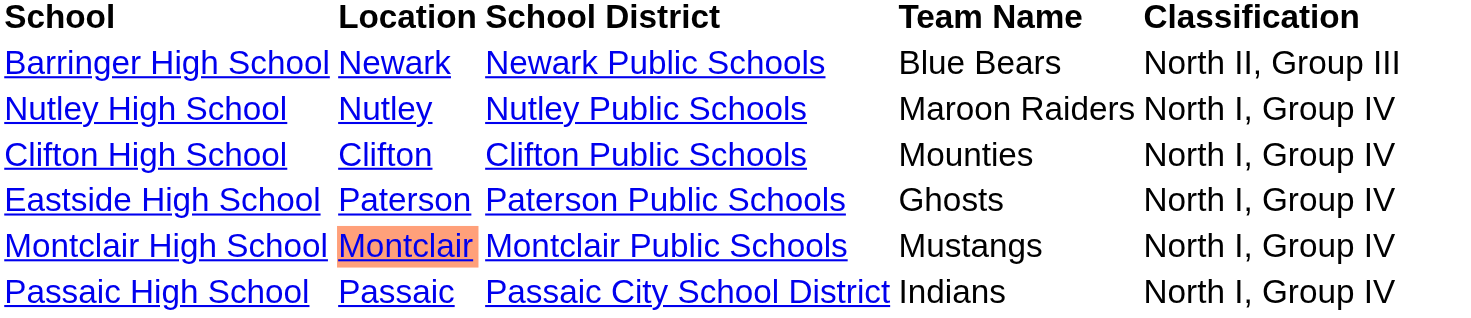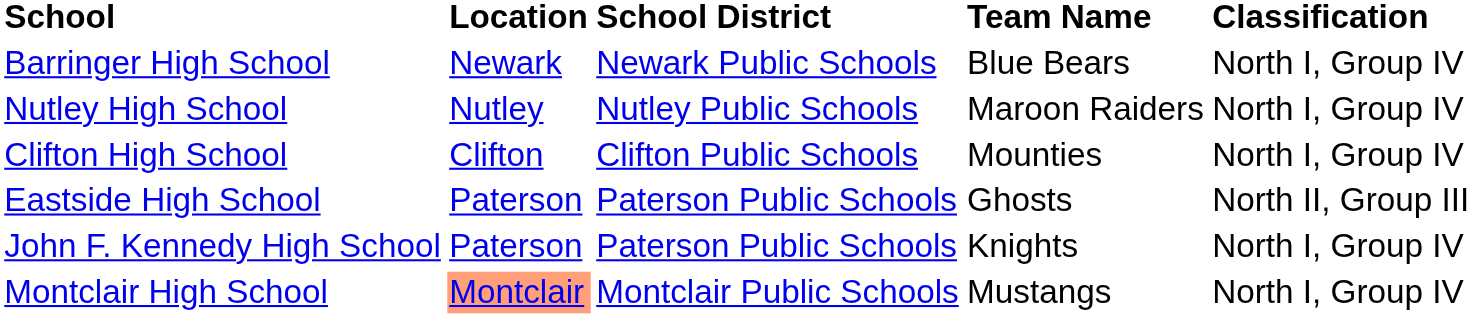Barringer High School | Classification: North II, Group III -> North I, Group IV
Eastside High School | Classification: North I, Group IV -> North II, Group III
+ row: John F. Kennedy High School | Paterson | Paterson Public Schools | Knights | North I, Group IV
- row: Passaic High School | Passaic | Passaic City School District | Indians | North I, Group IV
